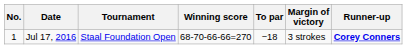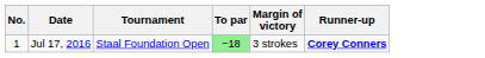- column: Winning score | 68-70-66-66=270
Jul 17, 2016 | To par: no background -> lightgreen background
